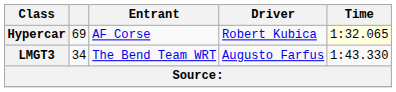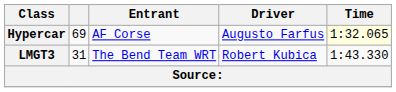Hypercar | Driver: Robert Kubica -> Augusto Farfus
LMGT3 | column 2: 34 -> 31
LMGT3 | Driver: Augusto Farfus -> Robert Kubica
